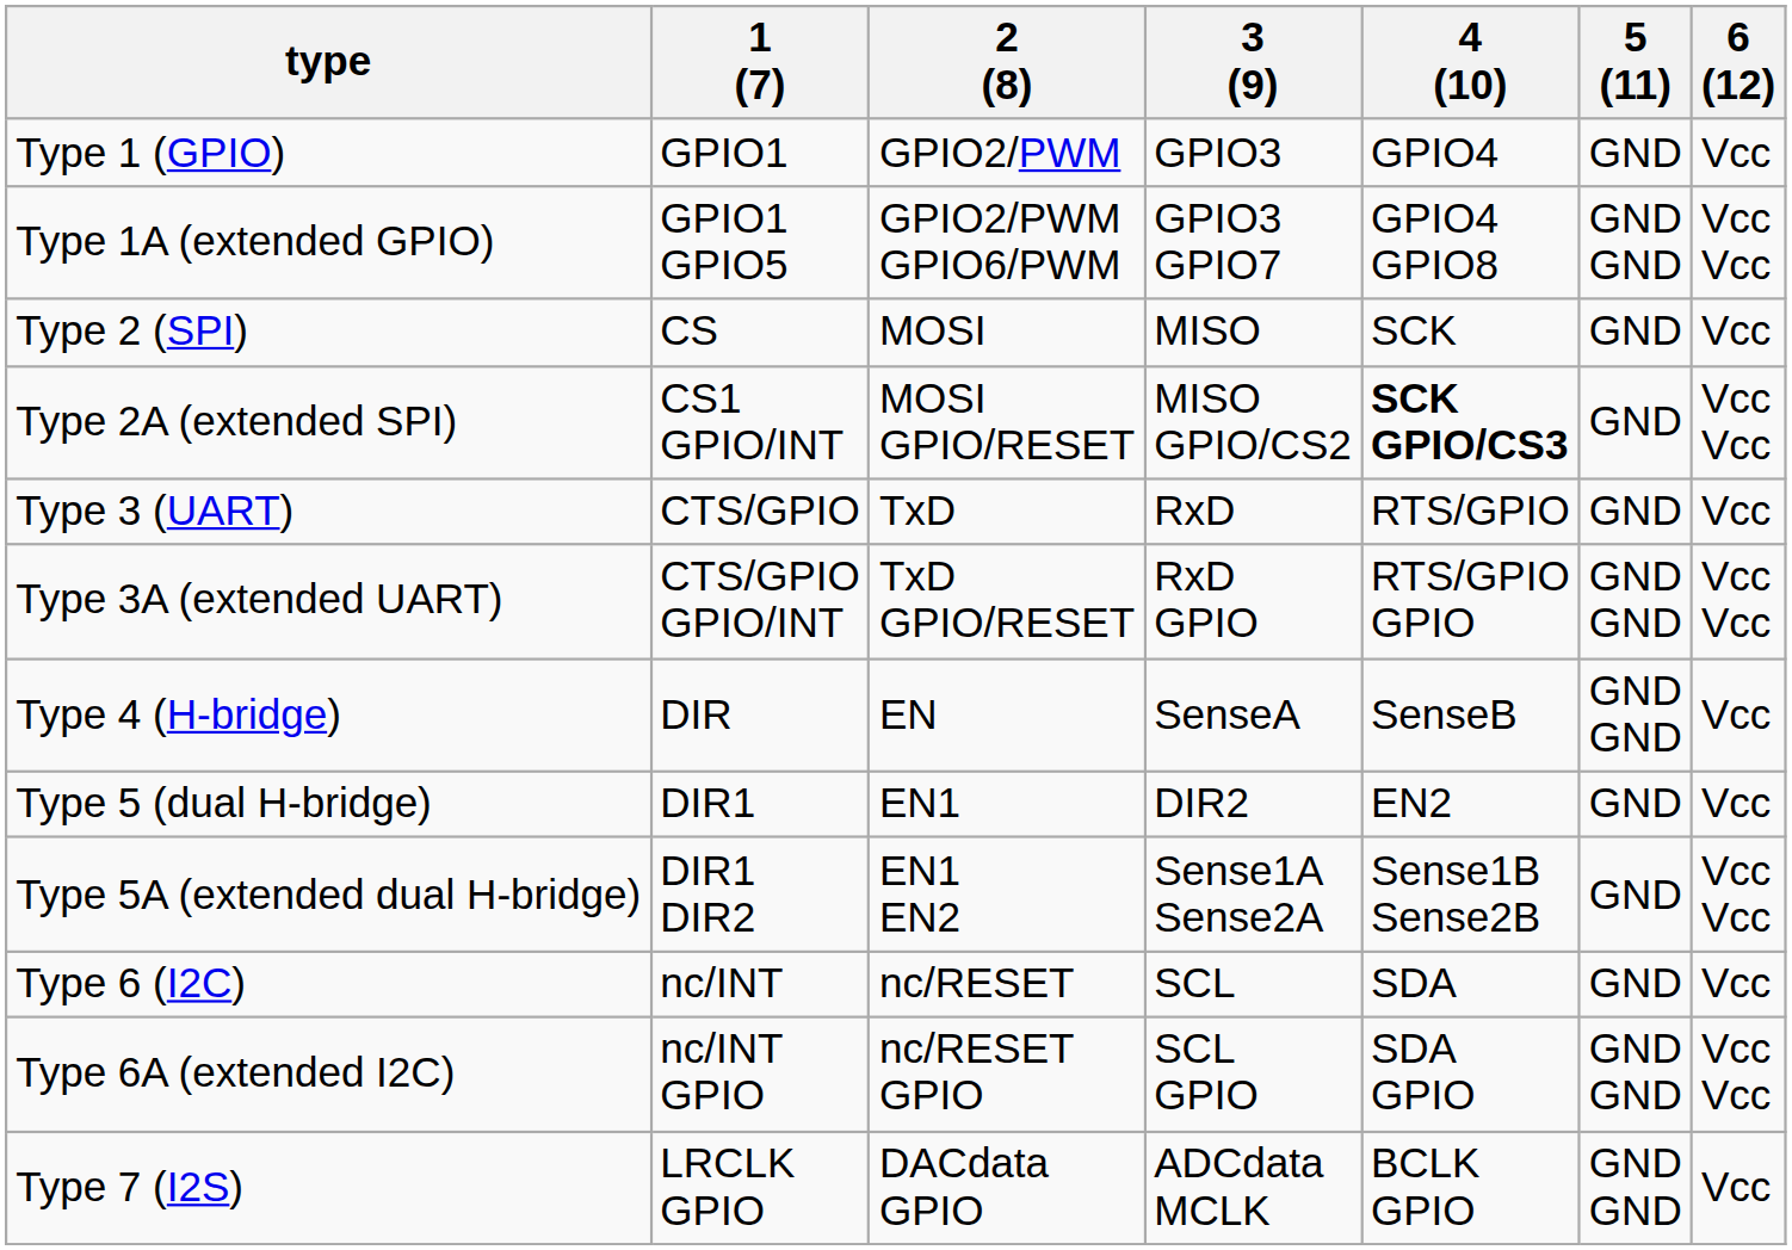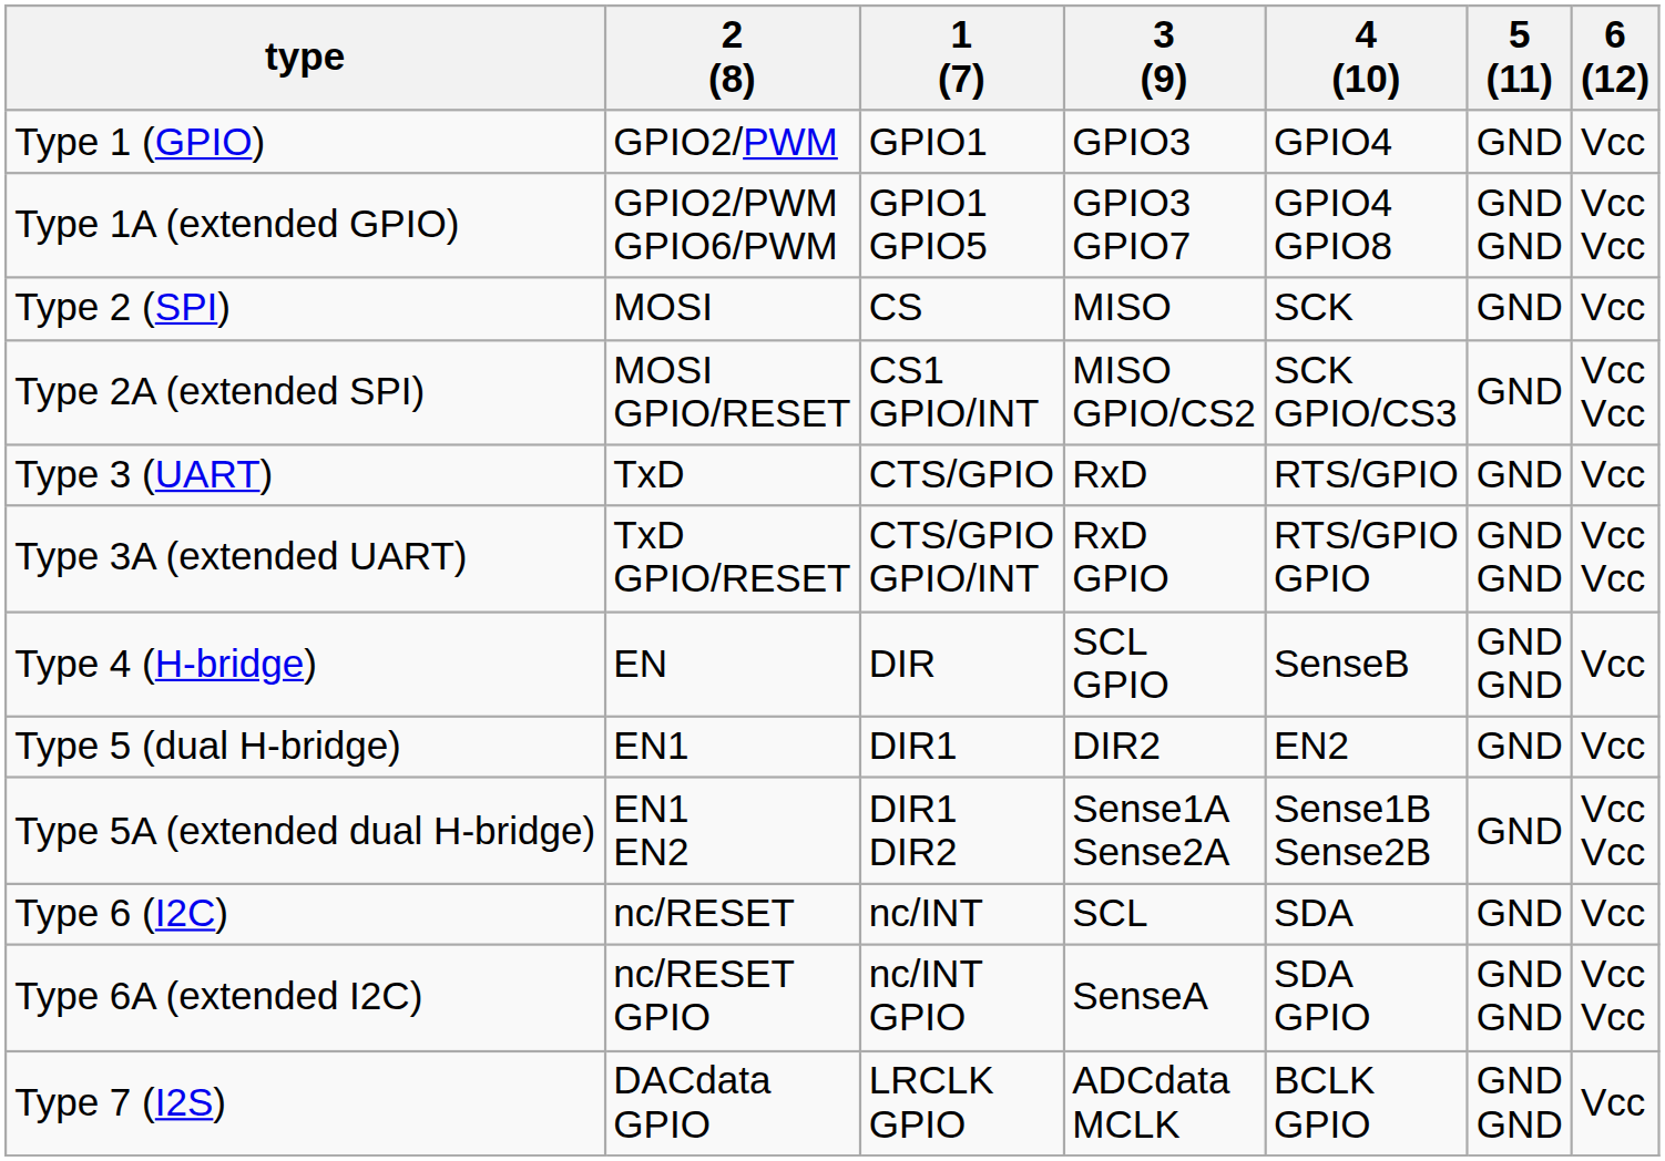columns swapped: 1 (7) <-> 2 (8)
Type 2A (extended SPI) | 4 (10): bold -> normal
Type 4 (H-bridge) | 3 (9): SenseA -> SCL GPIO
Type 6A (extended I2C) | 3 (9): SCL GPIO -> SenseA
